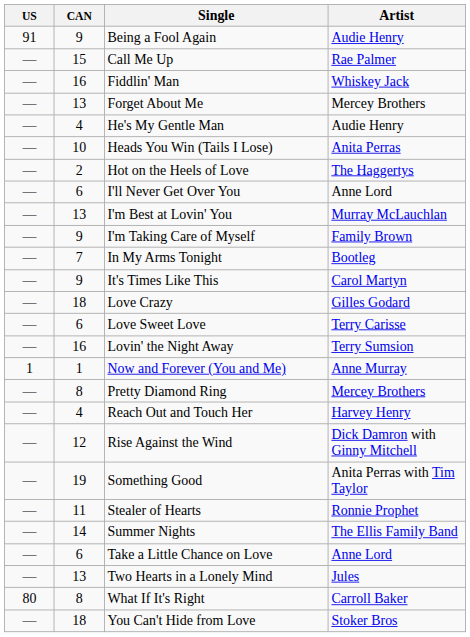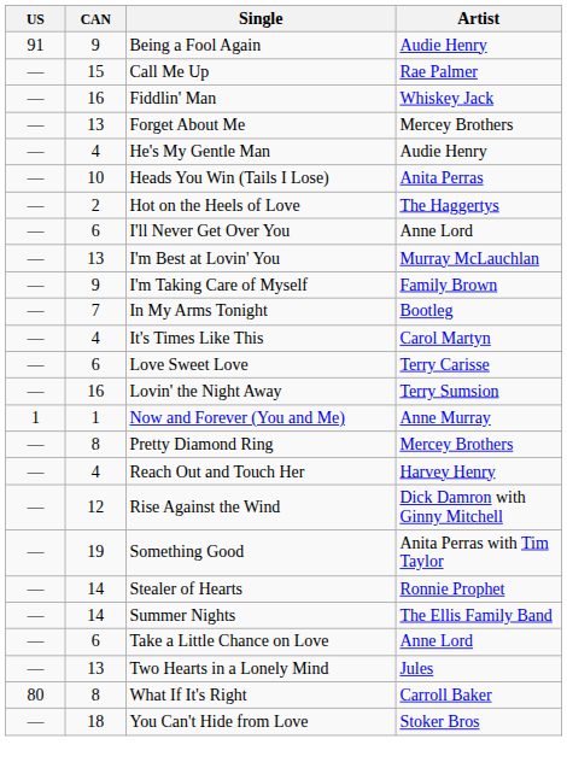It's Times Like This | CAN: 9 -> 4
- row: — | 18 | Love Crazy | Gilles Godard
Stealer of Hearts | CAN: 11 -> 14
